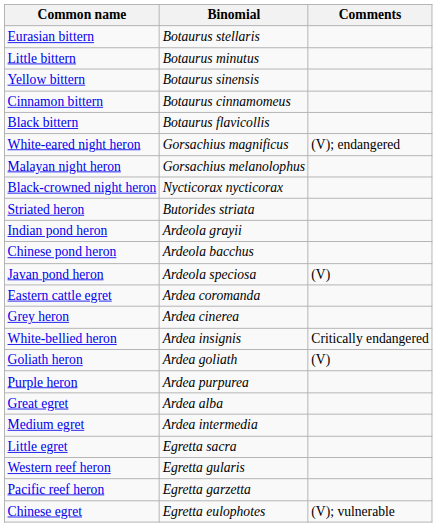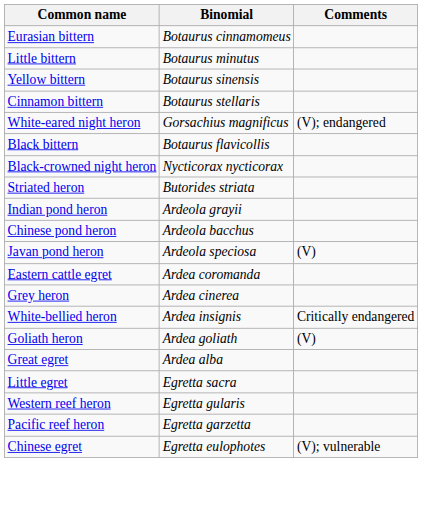Eurasian bittern | Binomial: Botaurus stellaris -> Botaurus cinnamomeus
Cinnamon bittern | Binomial: Botaurus cinnamomeus -> Botaurus stellaris
rows swapped: Black bittern <-> White-eared night heron
- row: Malayan night heron | Gorsachius melanolophus
- row: Purple heron | Ardea purpurea
- row: Medium egret | Ardea intermedia
